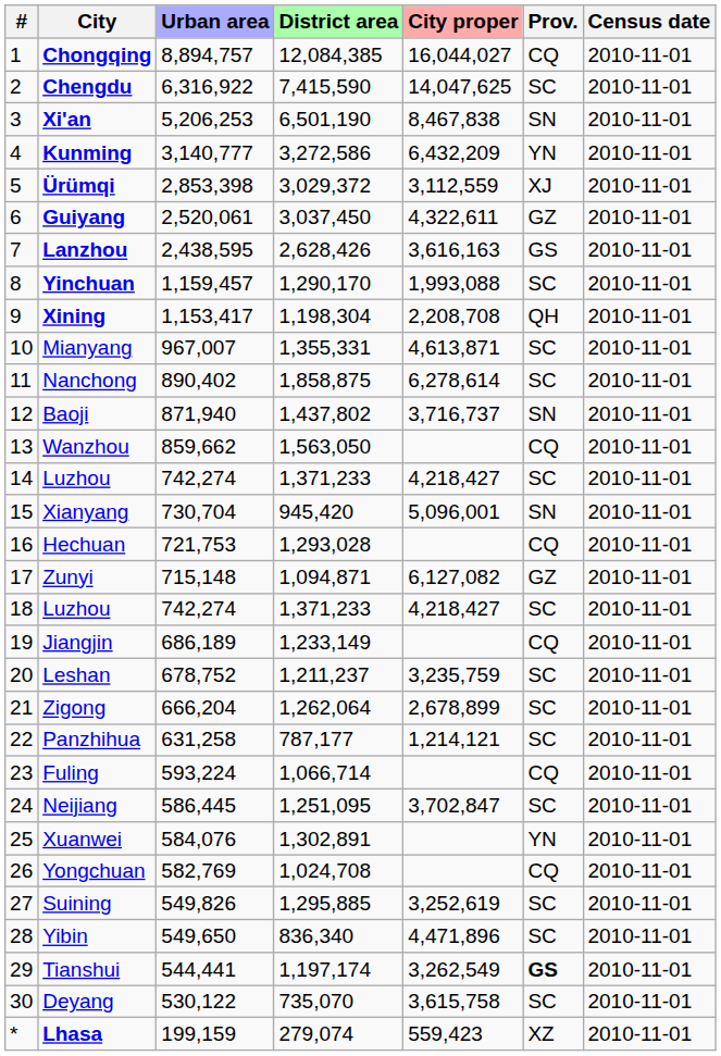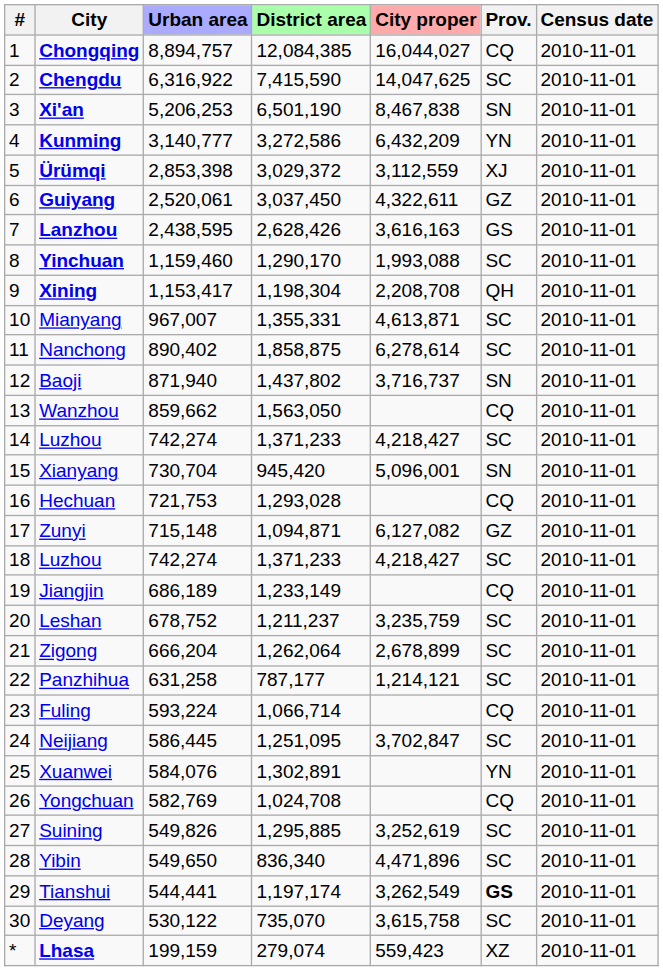Yinchuan | Urban area: 1,159,457 -> 1,159,460
